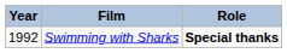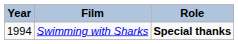Swimming with Sharks | Year: 1992 -> 1994
